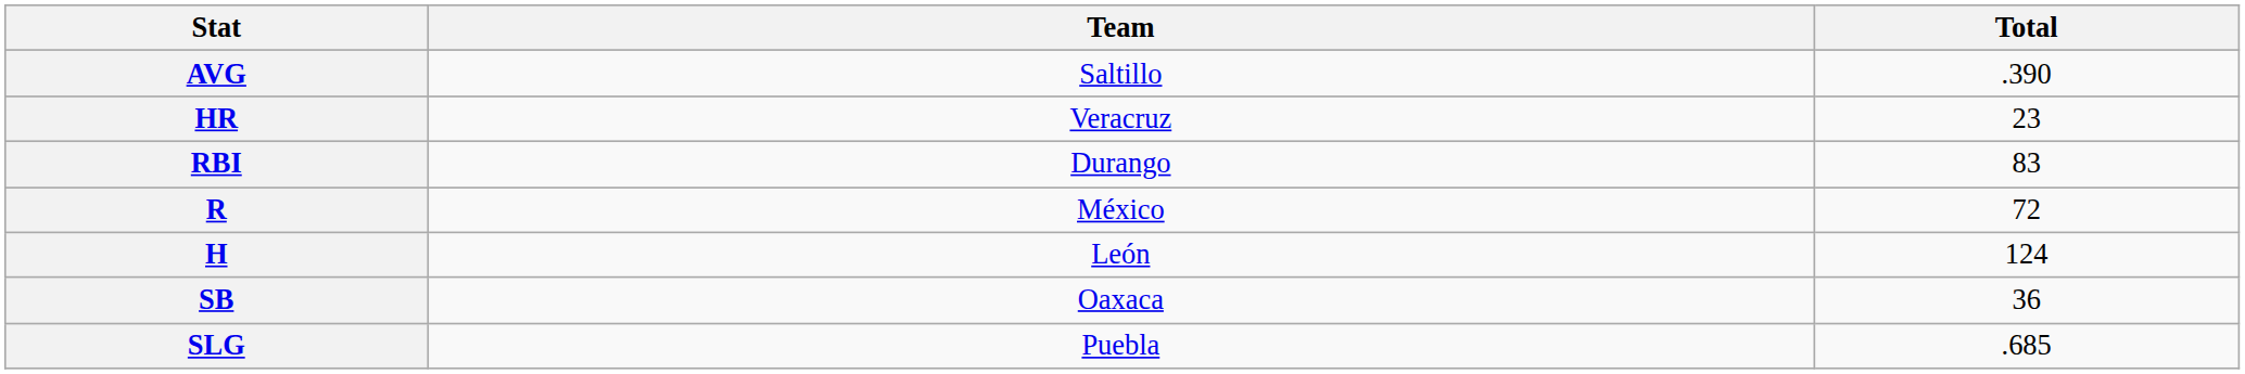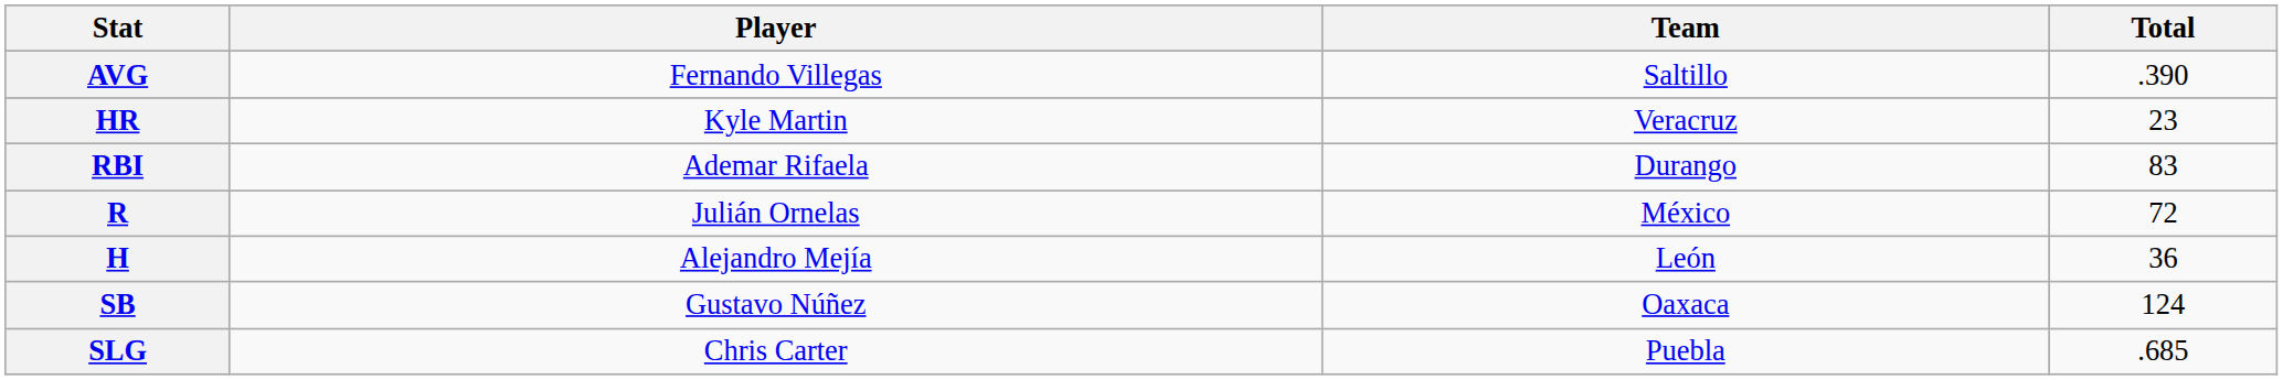+ column: Player | Fernando Villegas | Kyle Martin | Ademar Rifaela | Julián Ornelas | Alejandro Mejía | Gustavo Núñez | Chris Carter
H | Total: 124 -> 36
SB | Total: 36 -> 124
